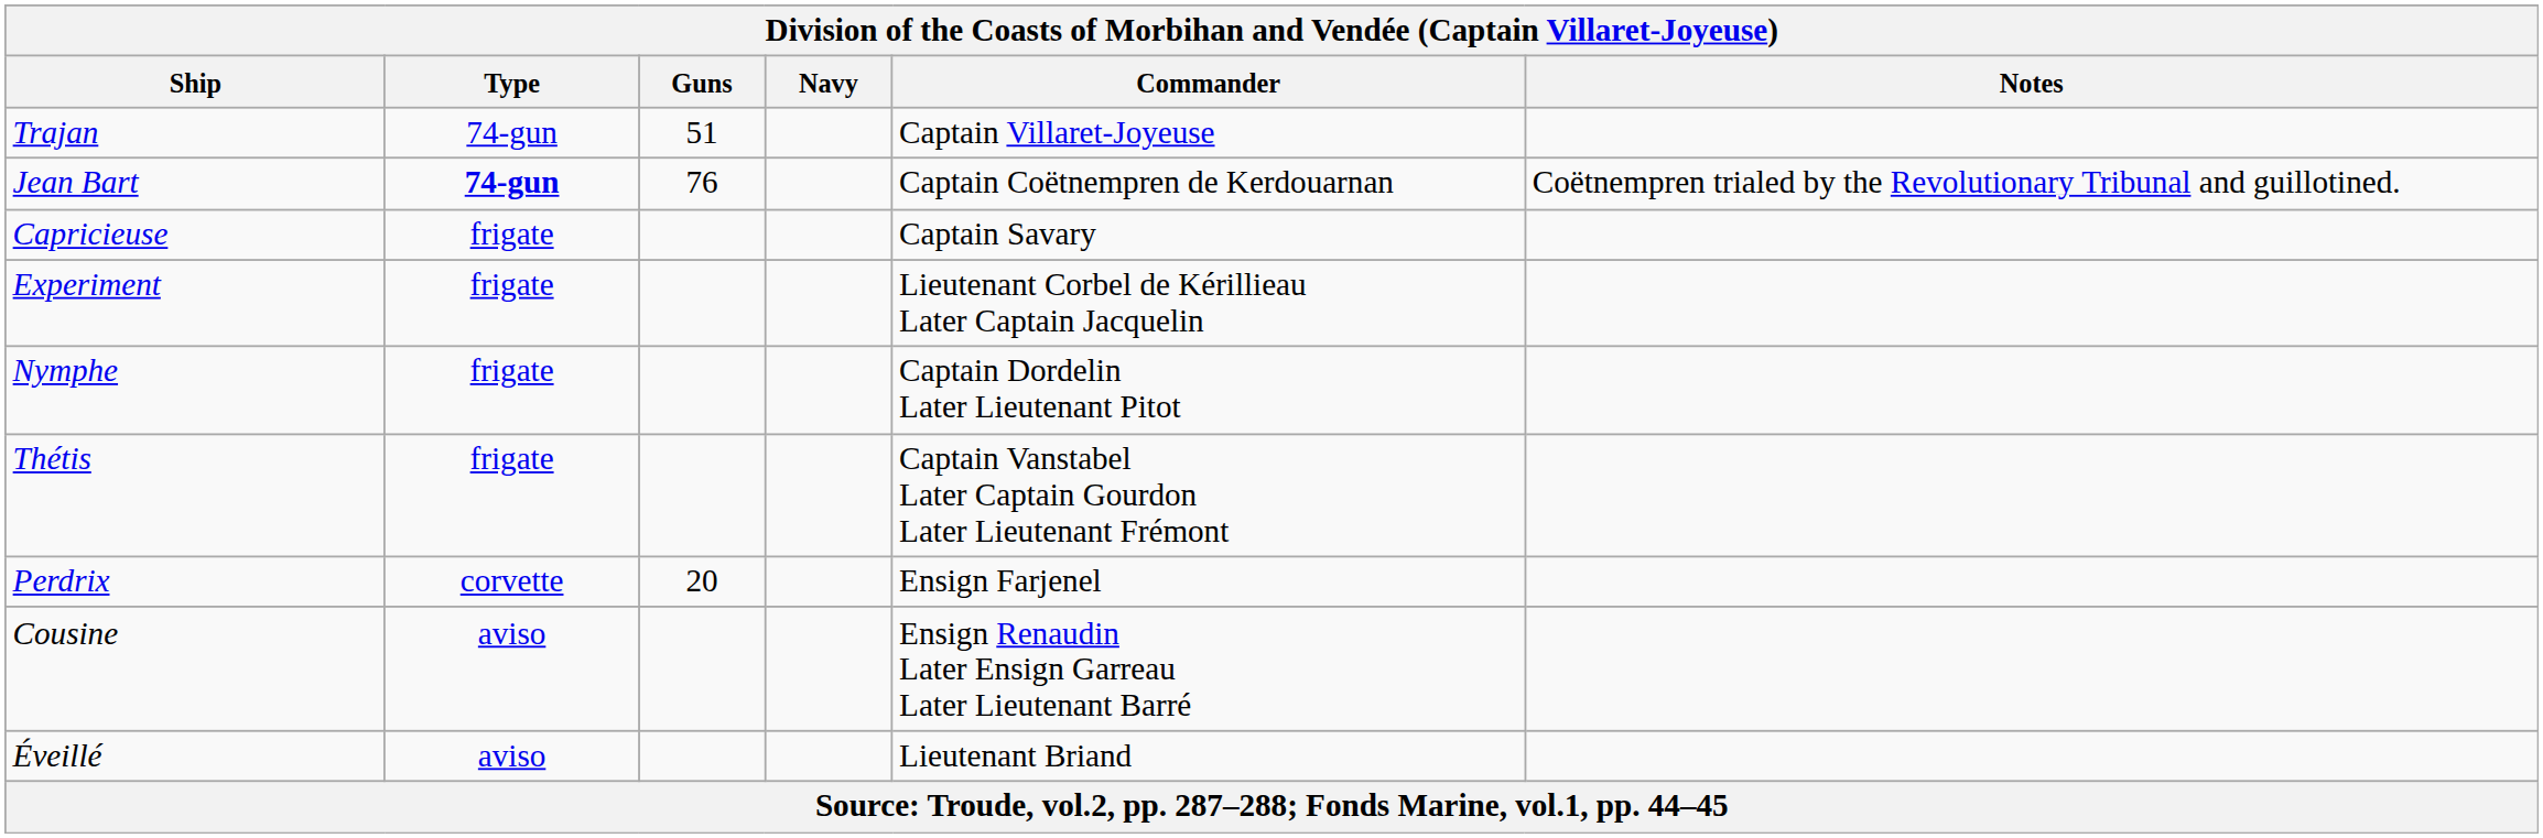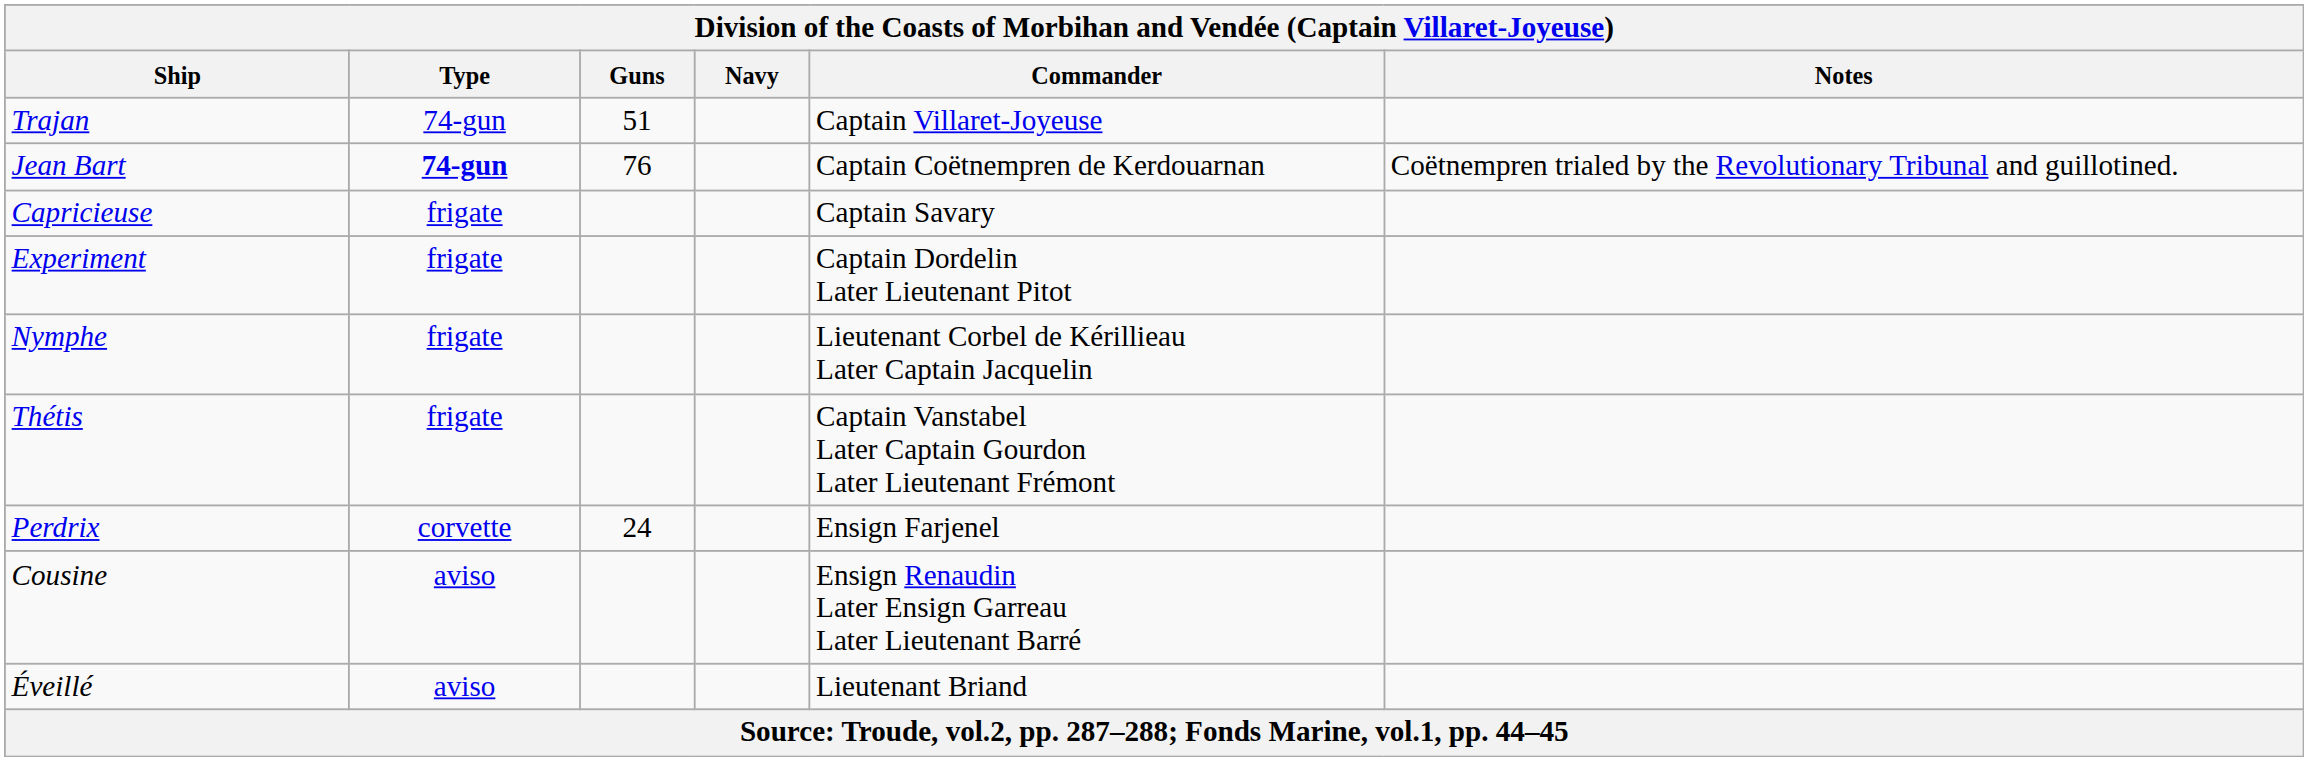Experiment | column 5: Lieutenant Corbel de Kérillieau Later Captain Jacquelin -> Captain Dordelin Later Lieutenant Pitot
Nymphe | column 5: Captain Dordelin Later Lieutenant Pitot -> Lieutenant Corbel de Kérillieau Later Captain Jacquelin
Perdrix | column 3: 20 -> 24
